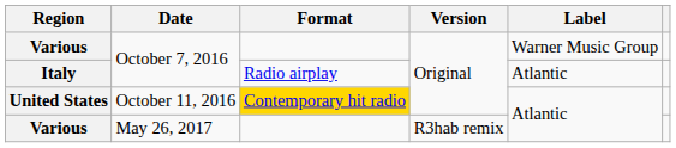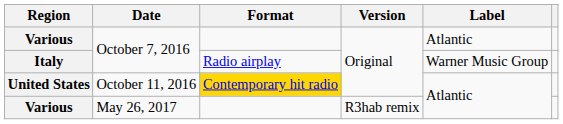Various / October 7, 2016 | Label: Warner Music Group -> Atlantic
Italy | Label: Atlantic -> Warner Music Group
